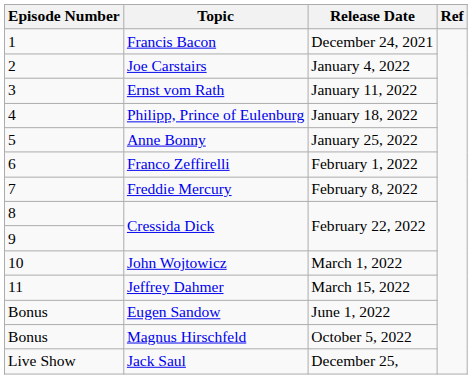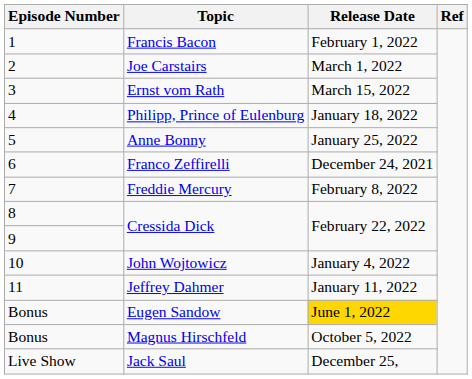Francis Bacon | Release Date: December 24, 2021 -> February 1, 2022
Joe Carstairs | Release Date: January 4, 2022 -> March 1, 2022
Ernst vom Rath | Release Date: January 11, 2022 -> March 15, 2022
Franco Zeffirelli | Release Date: February 1, 2022 -> December 24, 2021
John Wojtowicz | Release Date: March 1, 2022 -> January 4, 2022
Jeffrey Dahmer | Release Date: March 15, 2022 -> January 11, 2022
Eugen Sandow | Release Date: no background -> gold background
